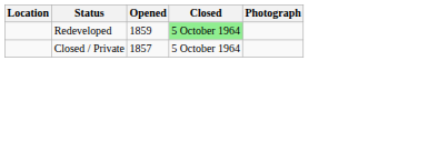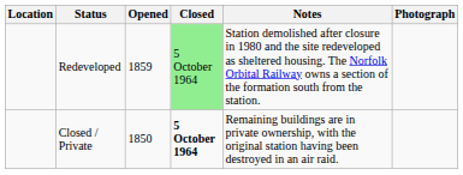+ column: Notes | Station demolished after closure in 1980 and the site redeveloped as sheltered housing. The Norfolk Orbital Railway owns a section of the formation south from the station. | Remaining buildings are in private ownership, with the original station having been destroyed in an air raid.
Closed / Private | Opened: 1857 -> 1850
Closed / Private | Closed: normal -> bold
